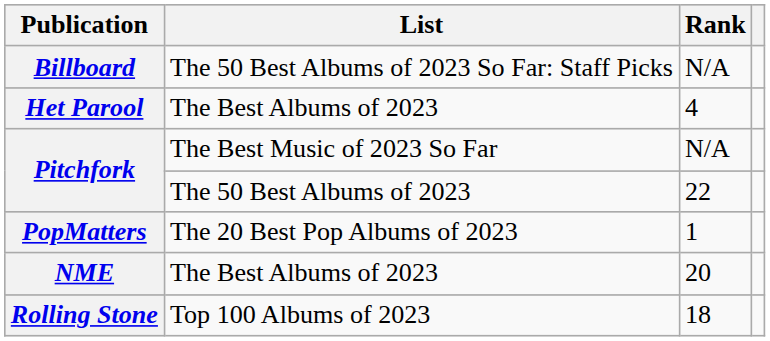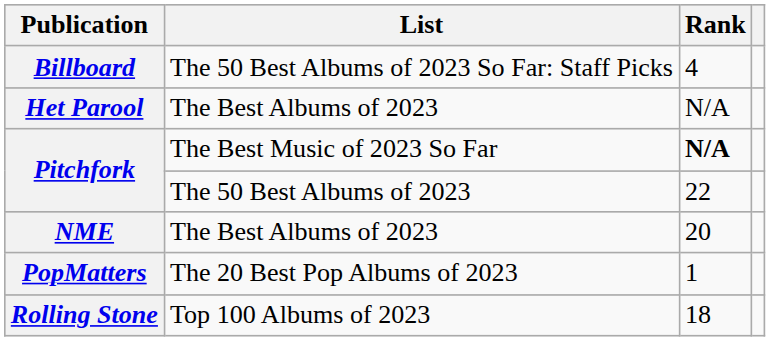Billboard | Rank: N/A -> 4
Het Parool | Rank: 4 -> N/A
Pitchfork / The Best Music of 2023 So Far | Rank: normal -> bold
rows swapped: PopMatters <-> NME
